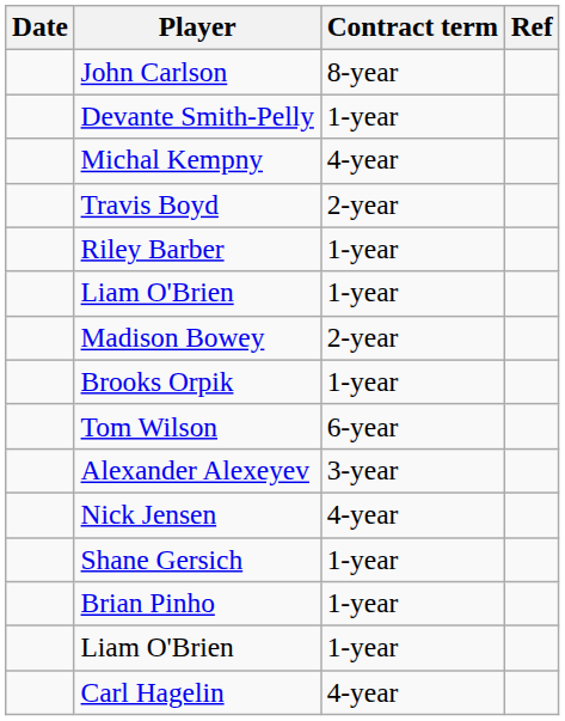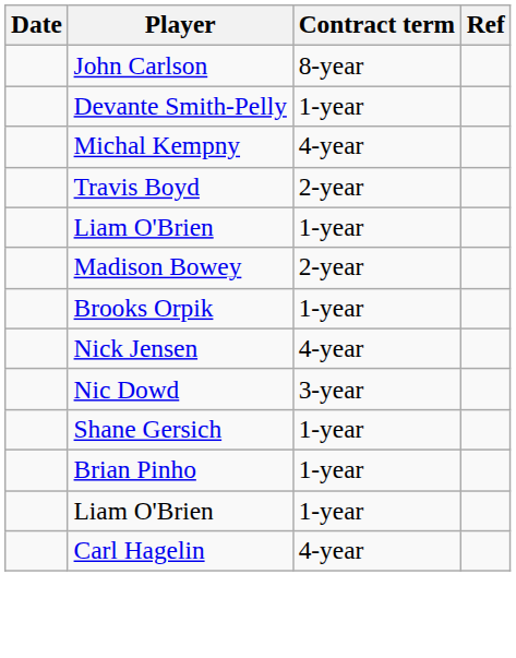- row: Riley Barber | 1-year
- row: Tom Wilson | 6-year
- row: Alexander Alexeyev | 3-year
+ row: Nic Dowd | 3-year
